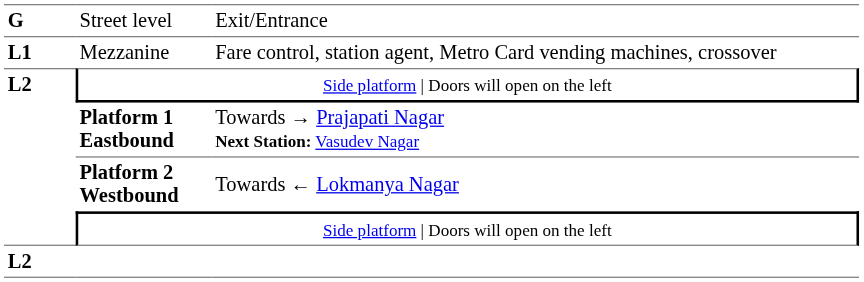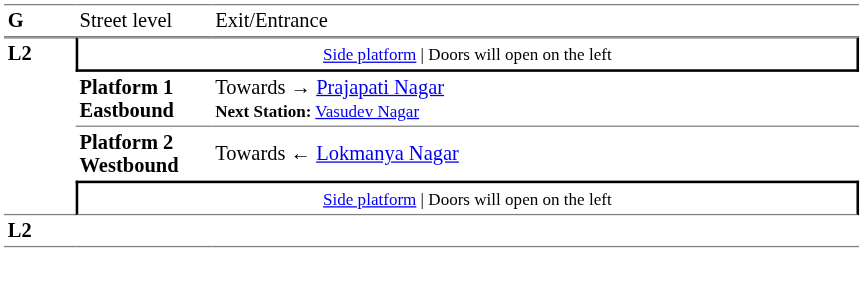- row: L1 | Mezzanine | Fare control, station agent, Metro Card vending machines, crossover
